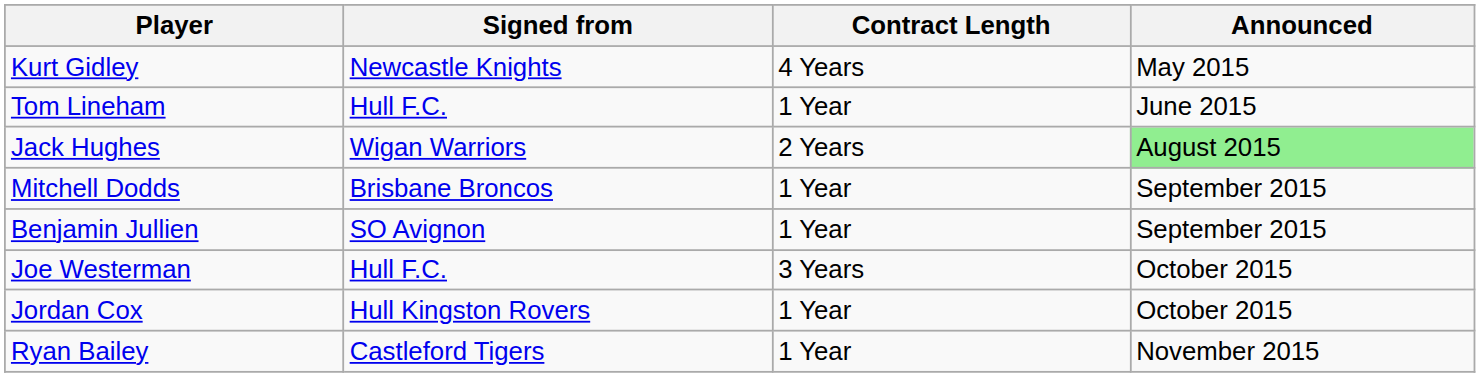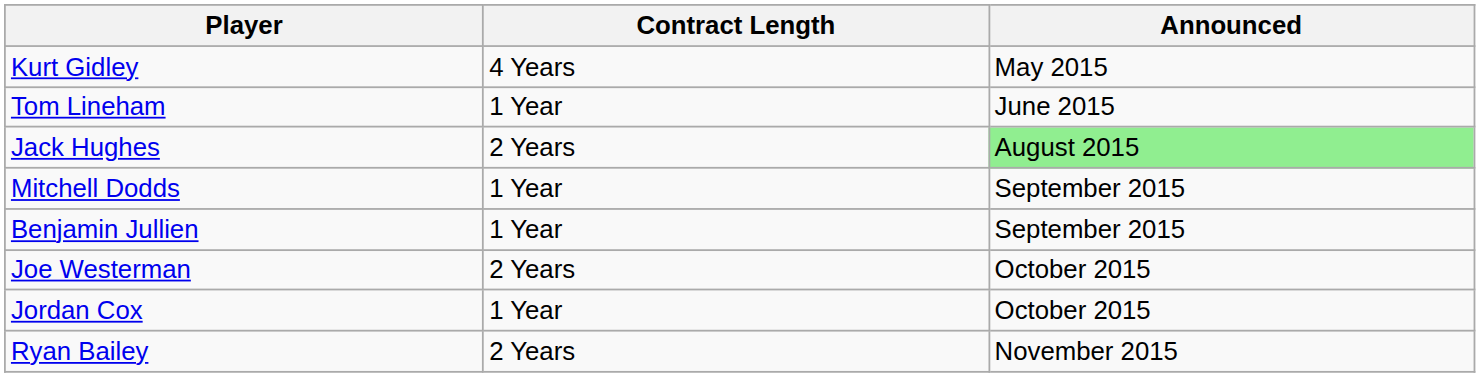- column: Signed from | Newcastle Knights | Hull F.C. | Wigan Warriors | Brisbane Broncos | SO Avignon | Hull F.C. | Hull Kingston Rovers | Castleford Tigers
Joe Westerman | Contract Length: 3 Years -> 2 Years
Ryan Bailey | Contract Length: 1 Year -> 2 Years
